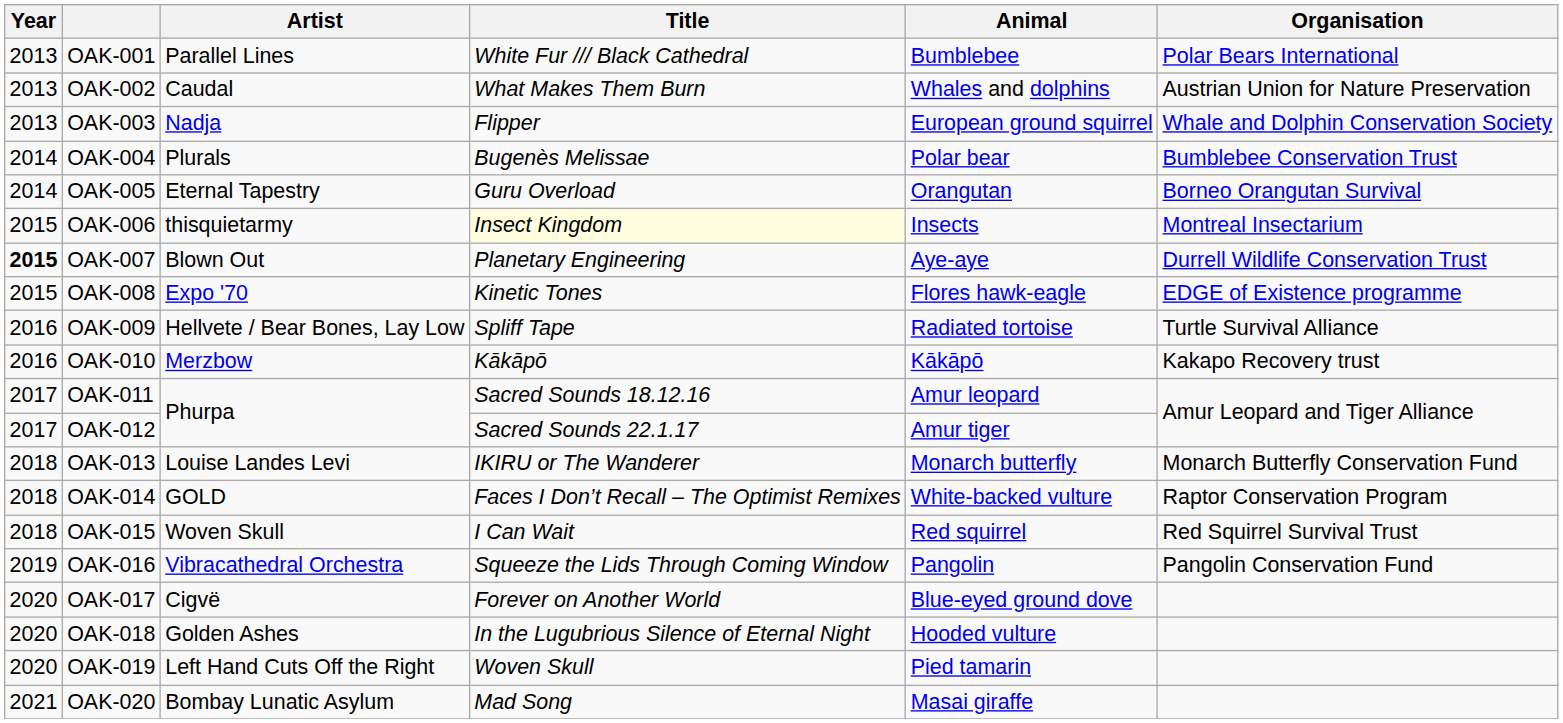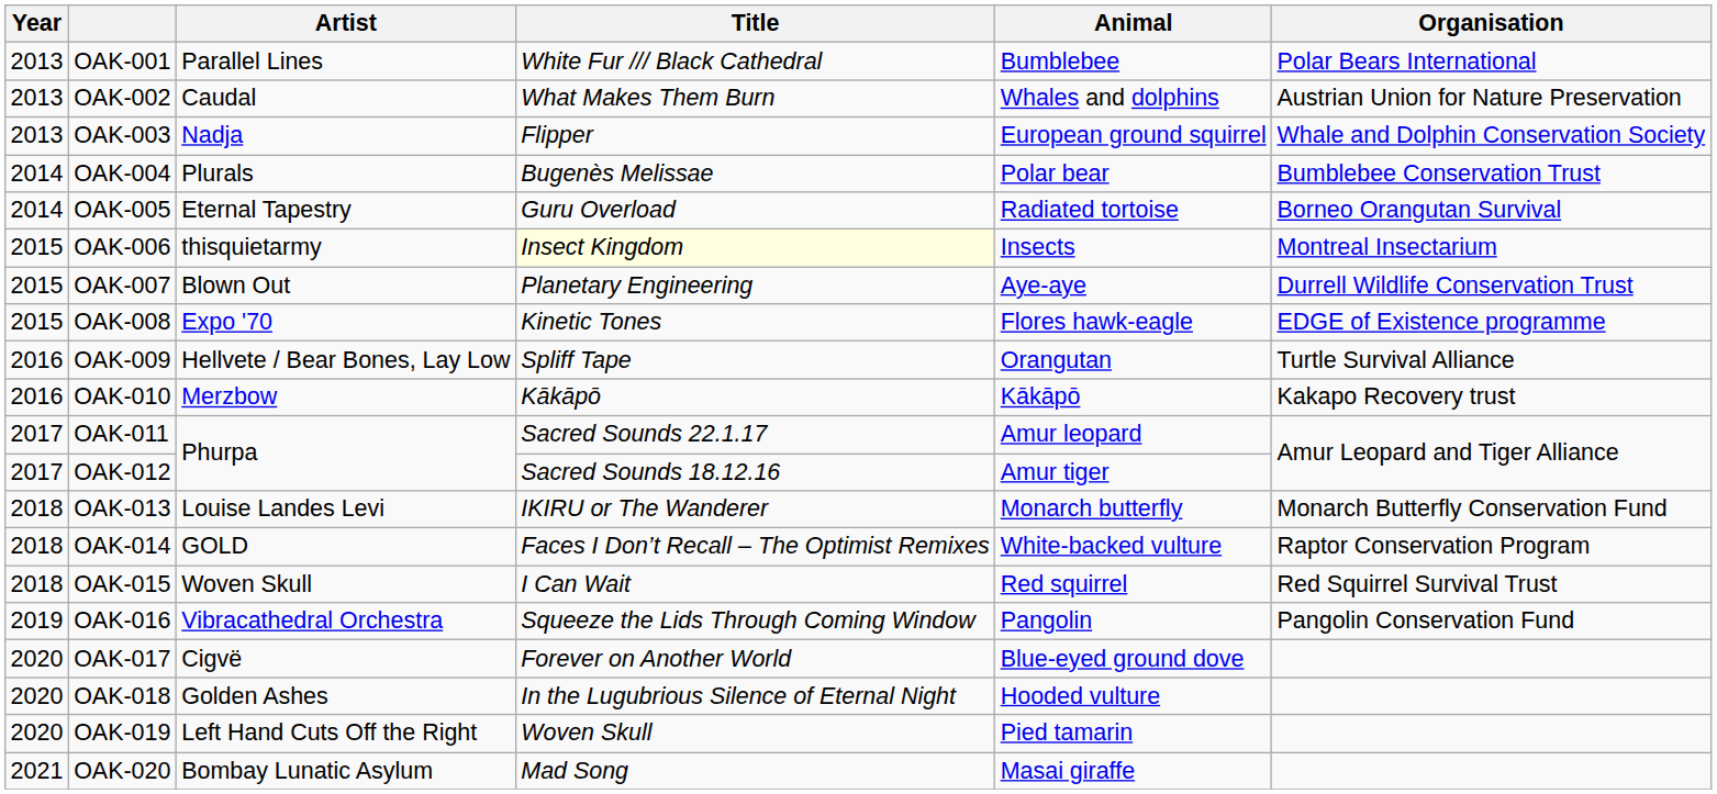OAK-005 | Animal: Orangutan -> Radiated tortoise
OAK-007 | Year: bold -> normal
OAK-009 | Animal: Radiated tortoise -> Orangutan
OAK-011 | Title: Sacred Sounds 18.12.16 -> Sacred Sounds 22.1.17
OAK-012 | Title: Sacred Sounds 22.1.17 -> Sacred Sounds 18.12.16
